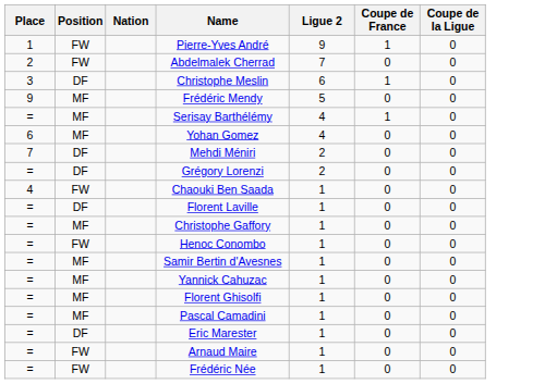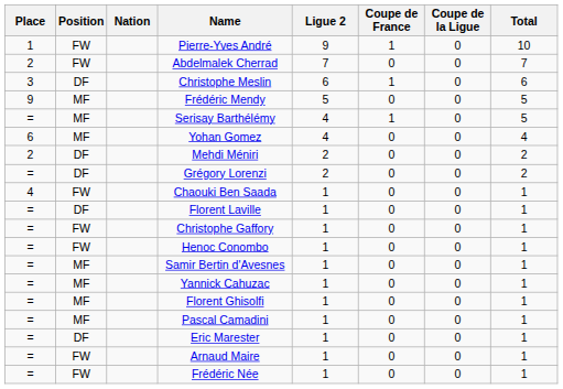+ column: Total | 10 | 7 | 6 | 5 | 5 | 4 | 2 | 2 | 1 | 1 | 1 | 1 | 1 | 1 | 1 | 1 | 1 | 1 | 1
Mehdi Méniri | Place: 7 -> 2
Christophe Gaffory | Position: MF -> FW
